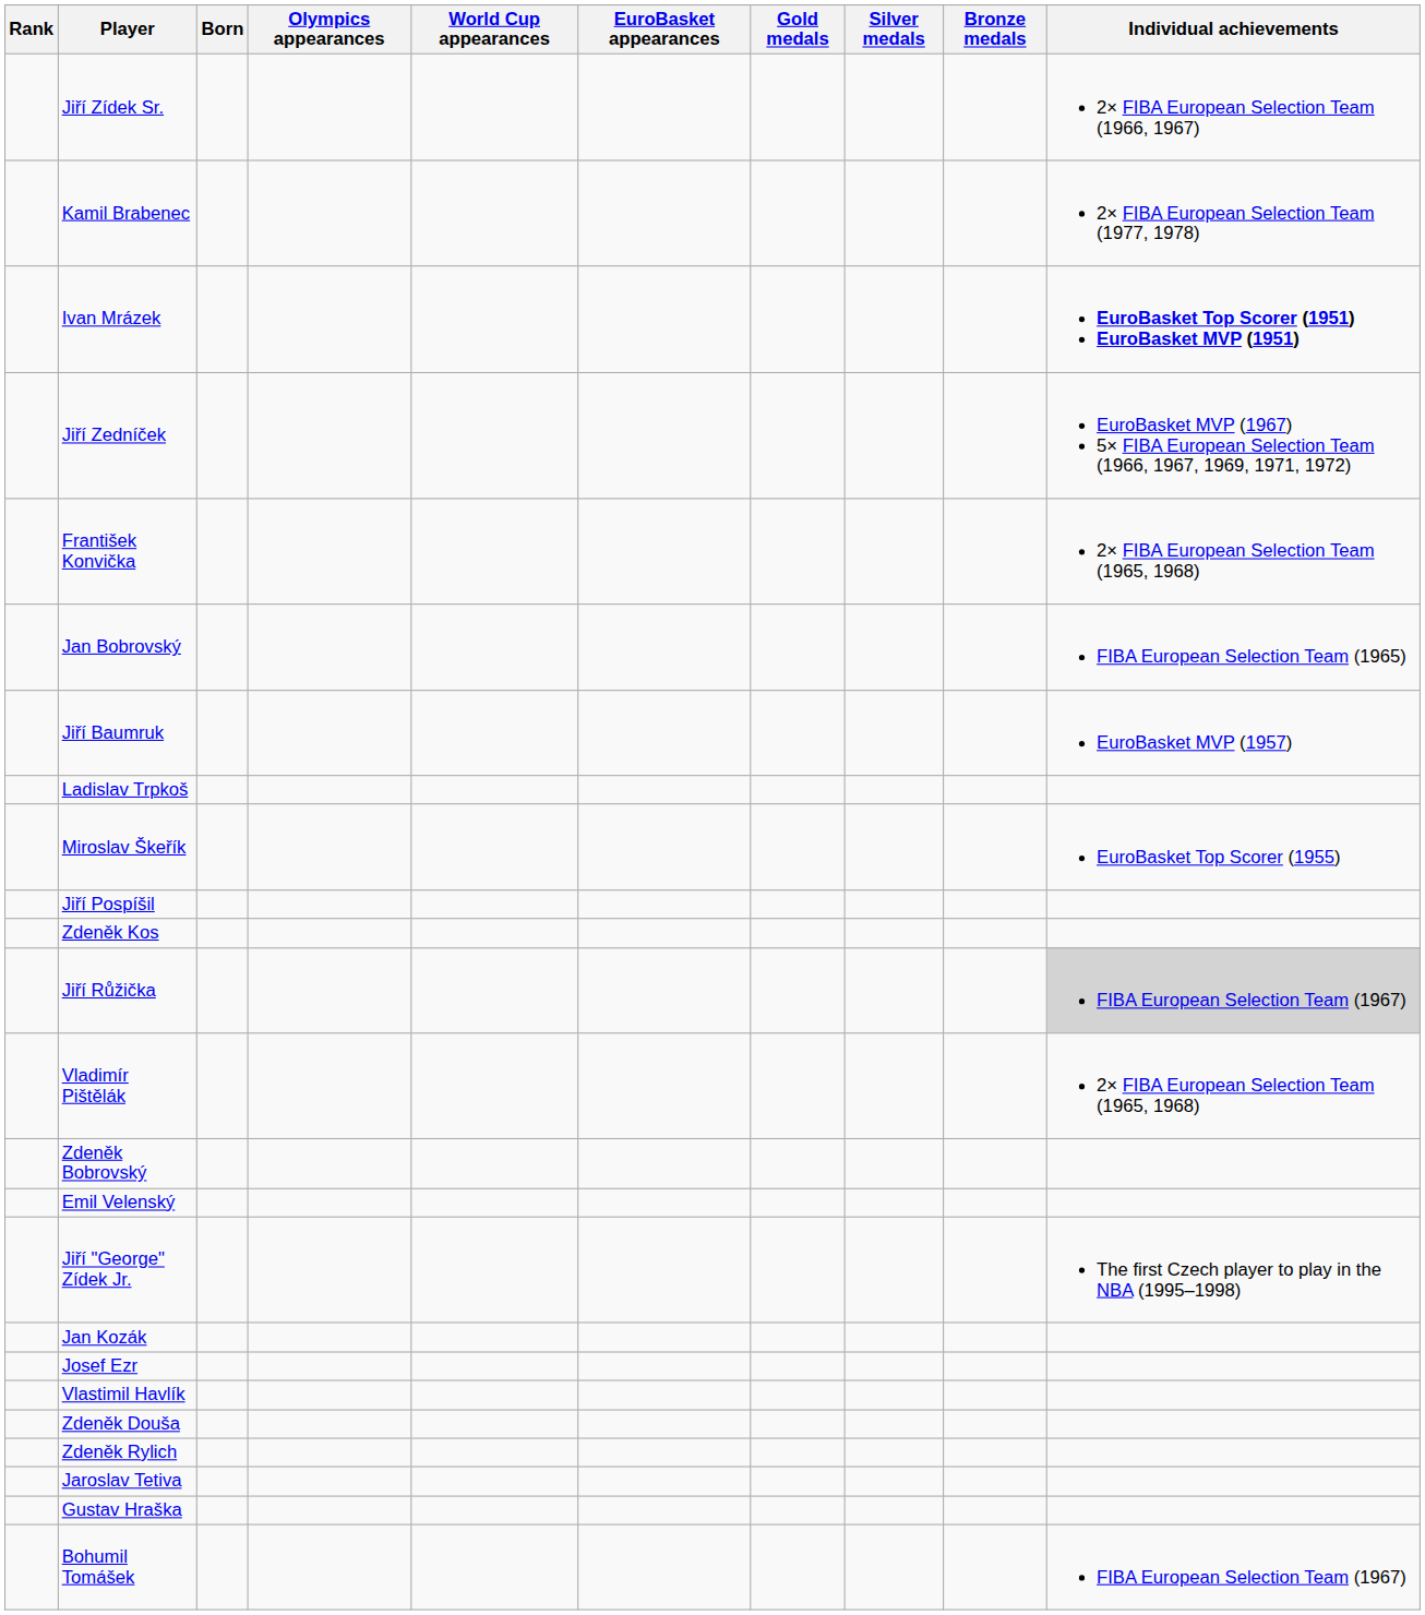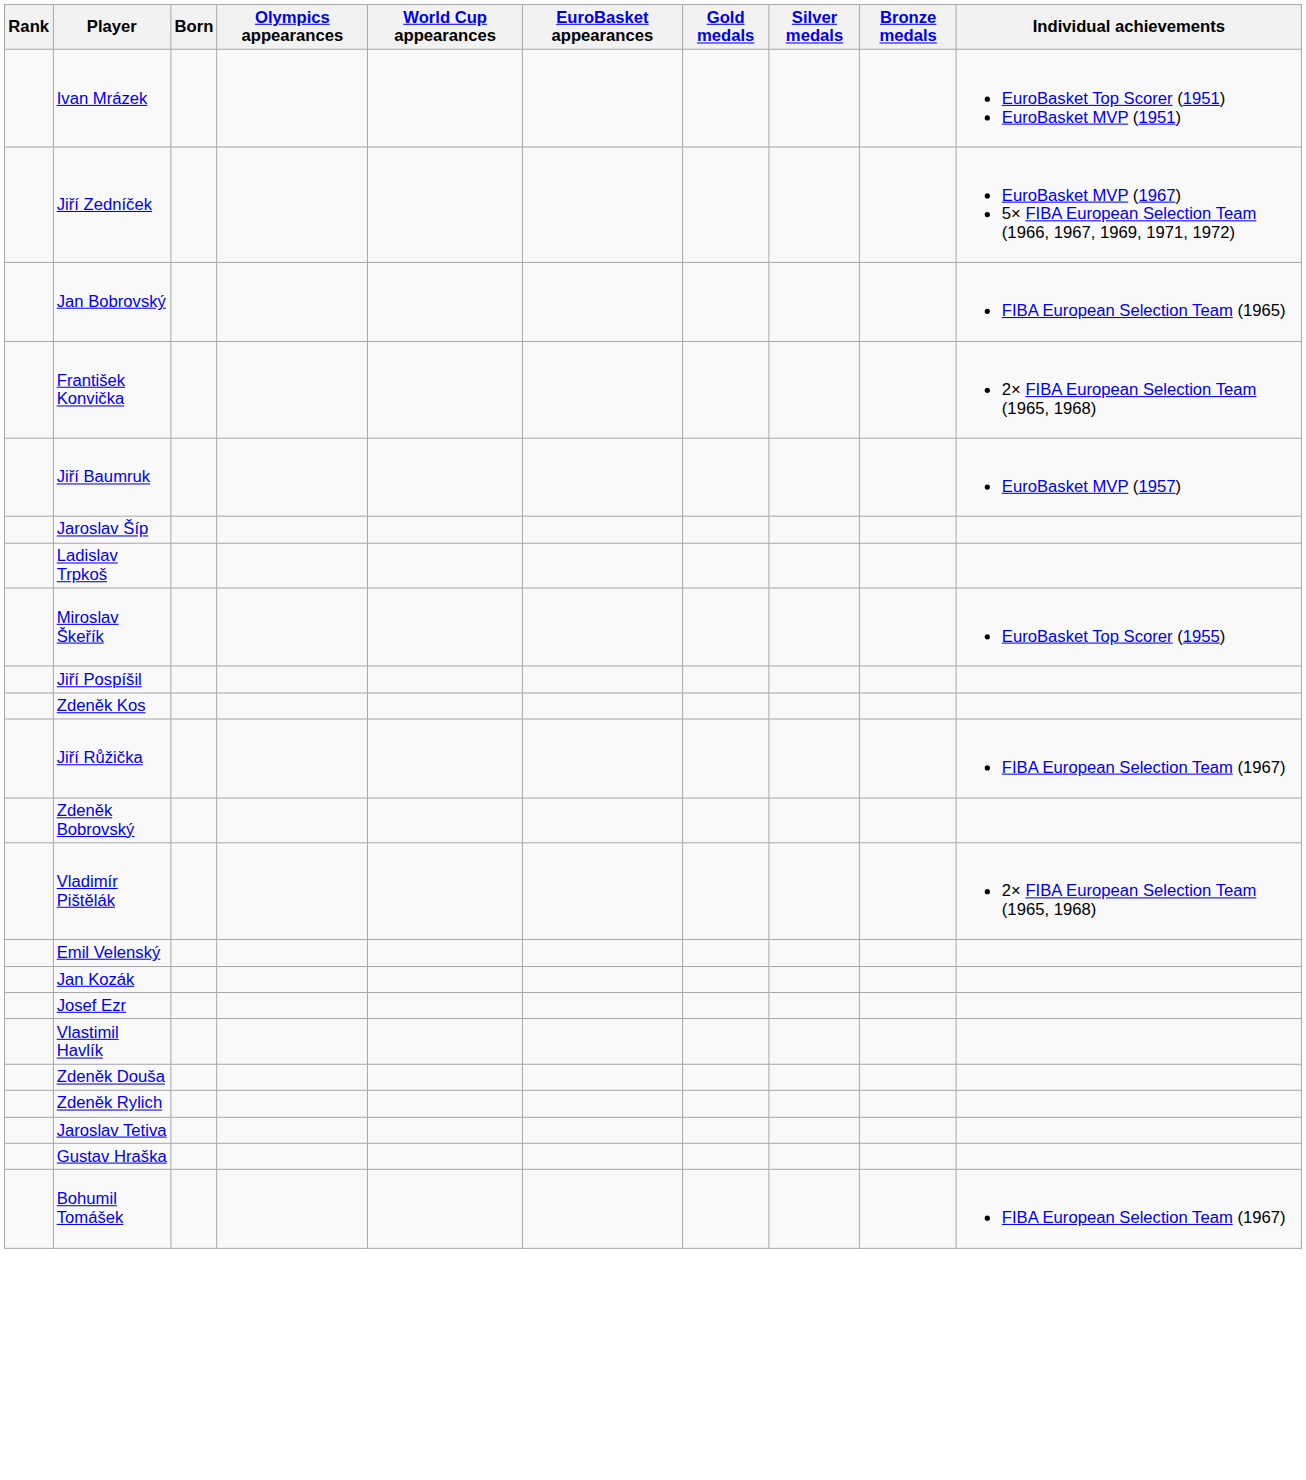- row: Jiří Zídek Sr. | 2× FIBA European Selection Team (1966, 1967)
- row: Kamil Brabenec | 2× FIBA European Selection Team (1977, 1978)
Ivan Mrázek | Individual achievements: bold -> normal
rows swapped: František Konvička <-> Jan Bobrovský
+ row: Jaroslav Šíp
Jiří Růžička | Individual achievements: lightgrey background -> no background
rows swapped: Zdeněk Bobrovský <-> Vladimír Pištělák
- row: Jiří "George" Zídek Jr. | The first Czech player to play in the NBA (1995–1998)
